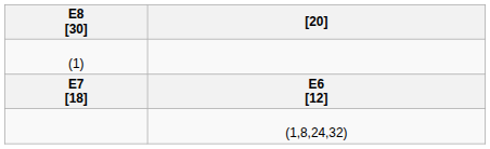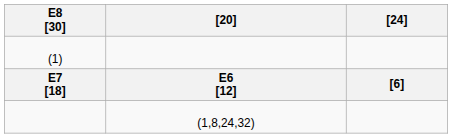+ column: [24] | [6]
